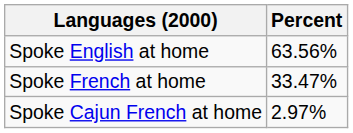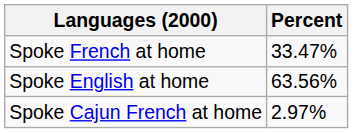rows swapped: Spoke English at home <-> Spoke French at home
